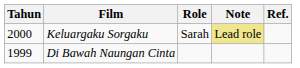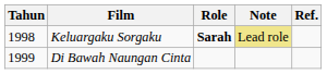Keluargaku Sorgaku | Tahun: 2000 -> 1998
Keluargaku Sorgaku | Role: normal -> bold
